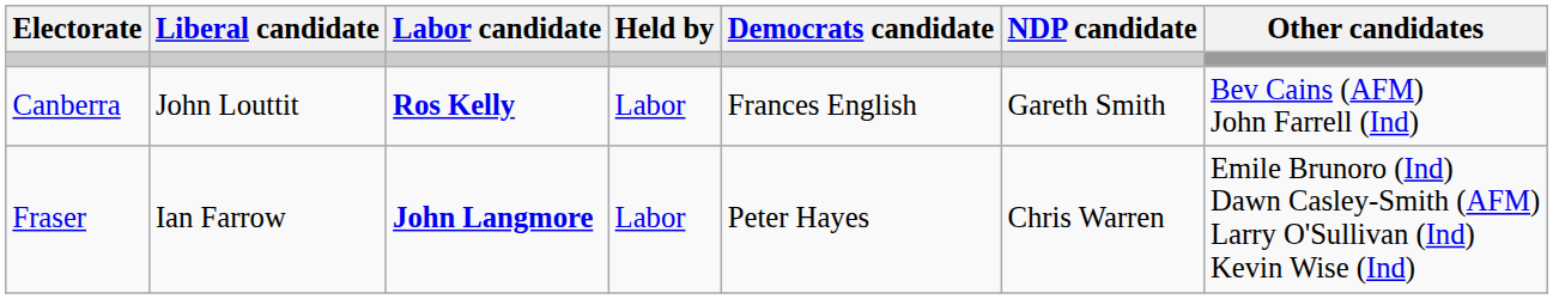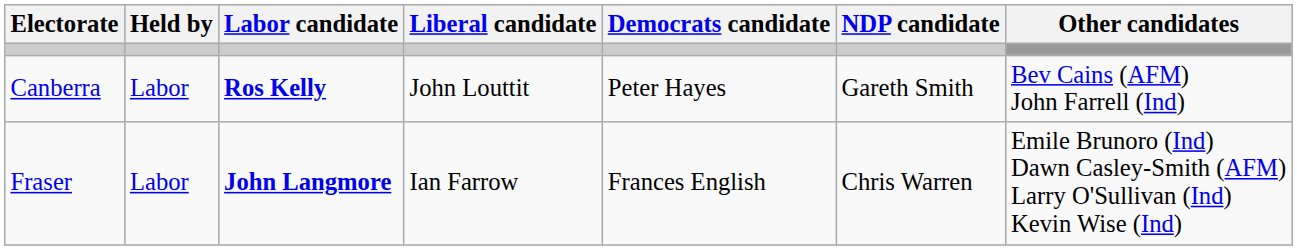columns swapped: Held by <-> Liberal candidate
Canberra | Democrats candidate: Frances English -> Peter Hayes
Fraser | Democrats candidate: Peter Hayes -> Frances English
